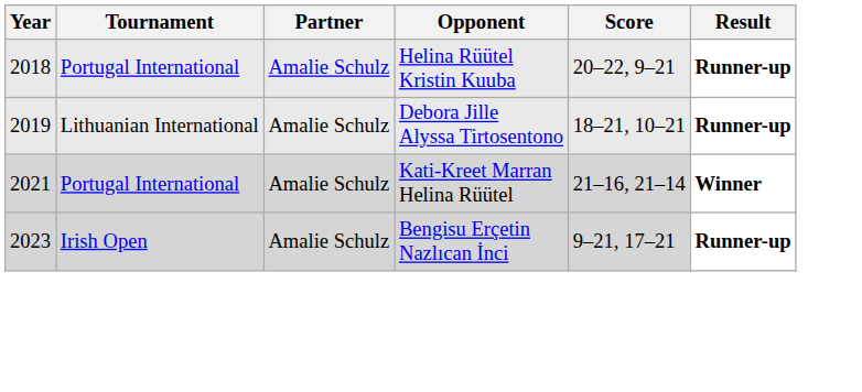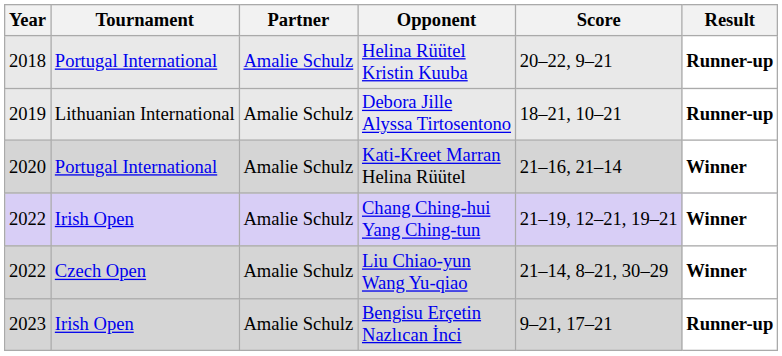Kati-Kreet Marran Helina Rüütel | Year: 2021 -> 2020
+ row: 2022 | Irish Open | Amalie Schulz | Chang Ching-hui Yang Ching-tun | 21–19, 12–21, 19–21 | Winner
+ row: 2022 | Czech Open | Amalie Schulz | Liu Chiao-yun Wang Yu-qiao | 21–14, 8–21, 30–29 | Winner
